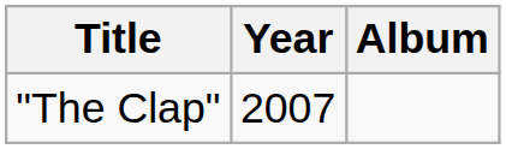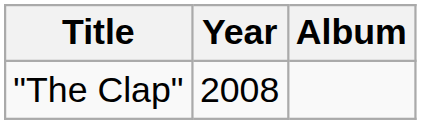"The Clap" | Year: 2007 -> 2008
